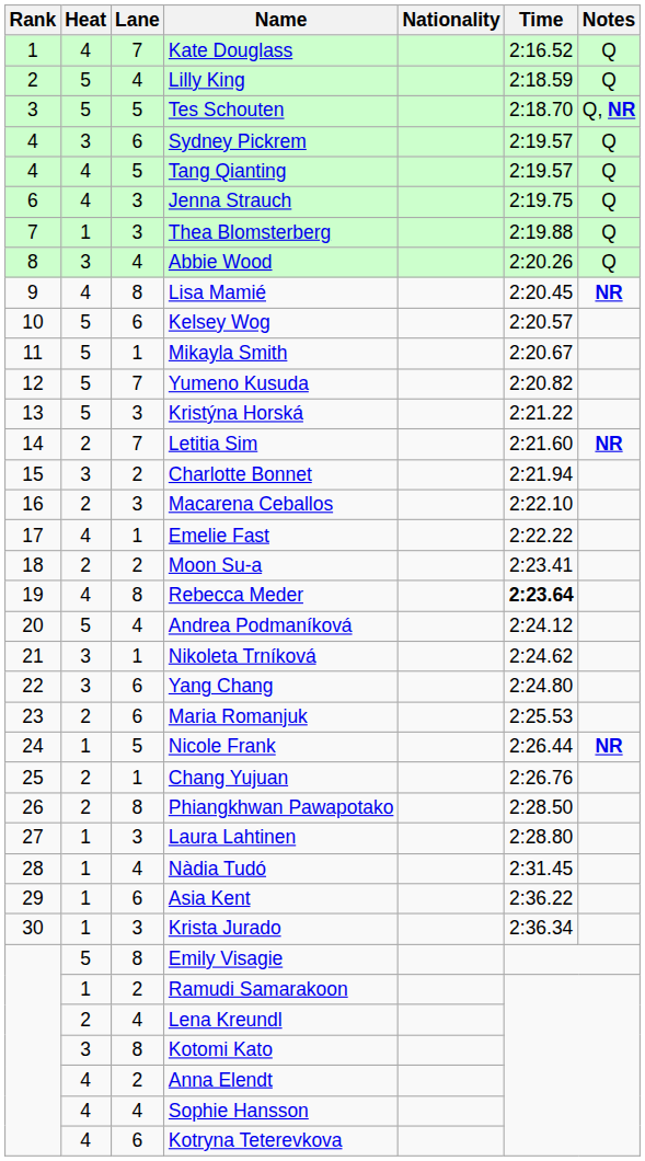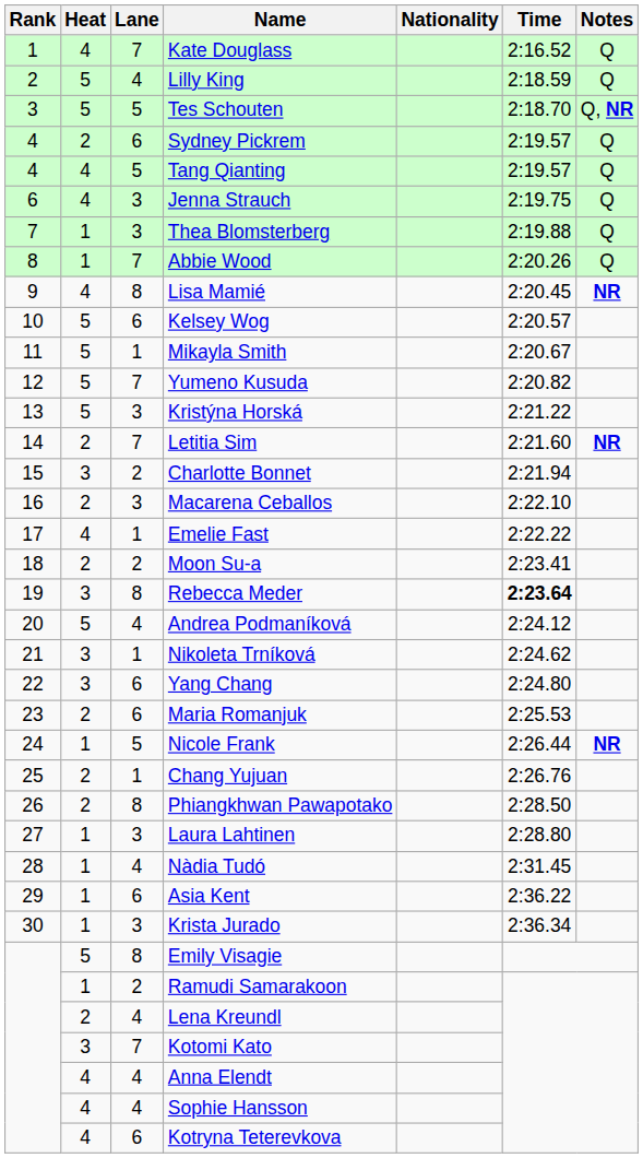Sydney Pickrem | Heat: 3 -> 2
Abbie Wood | Heat: 3 -> 1
Abbie Wood | Lane: 4 -> 7
Rebecca Meder | Heat: 4 -> 3
Kotomi Kato | Lane: 8 -> 7
Anna Elendt | Lane: 2 -> 4
